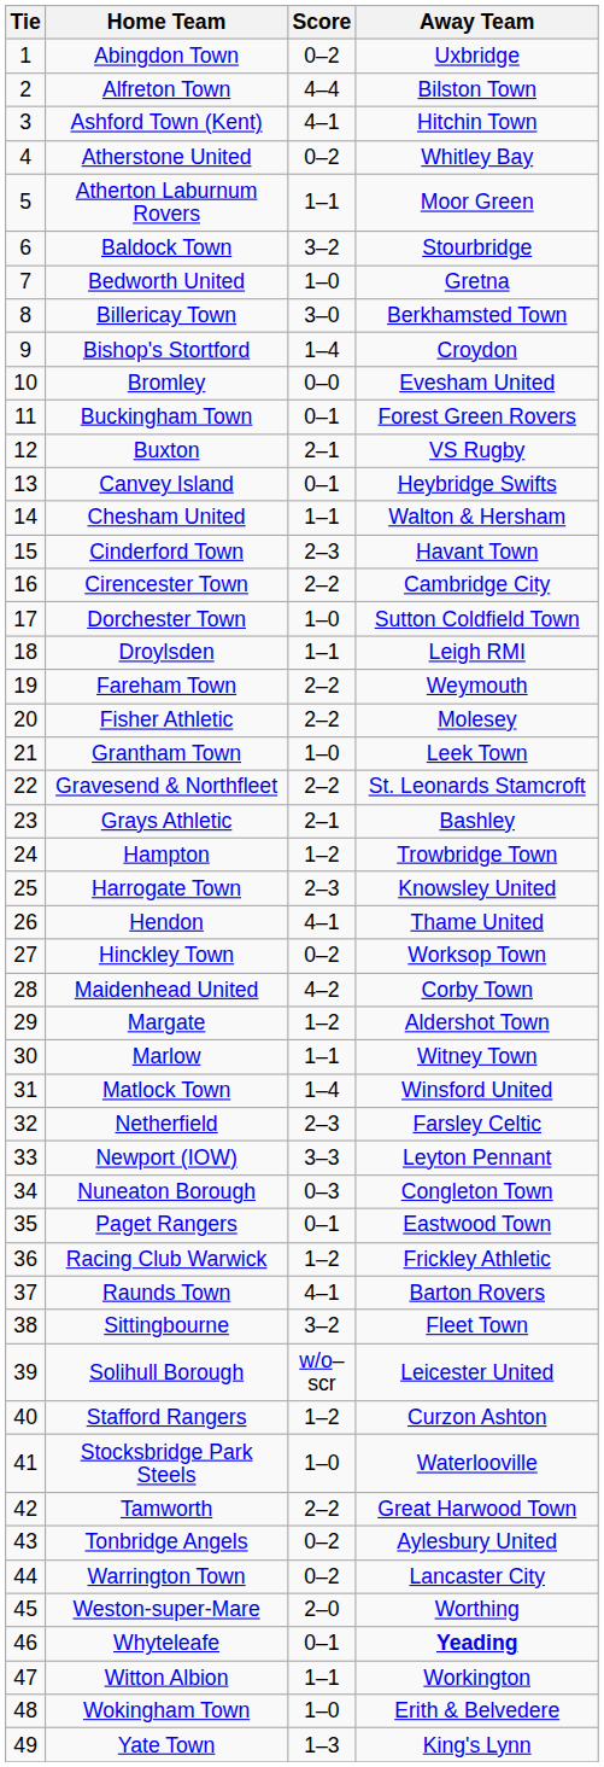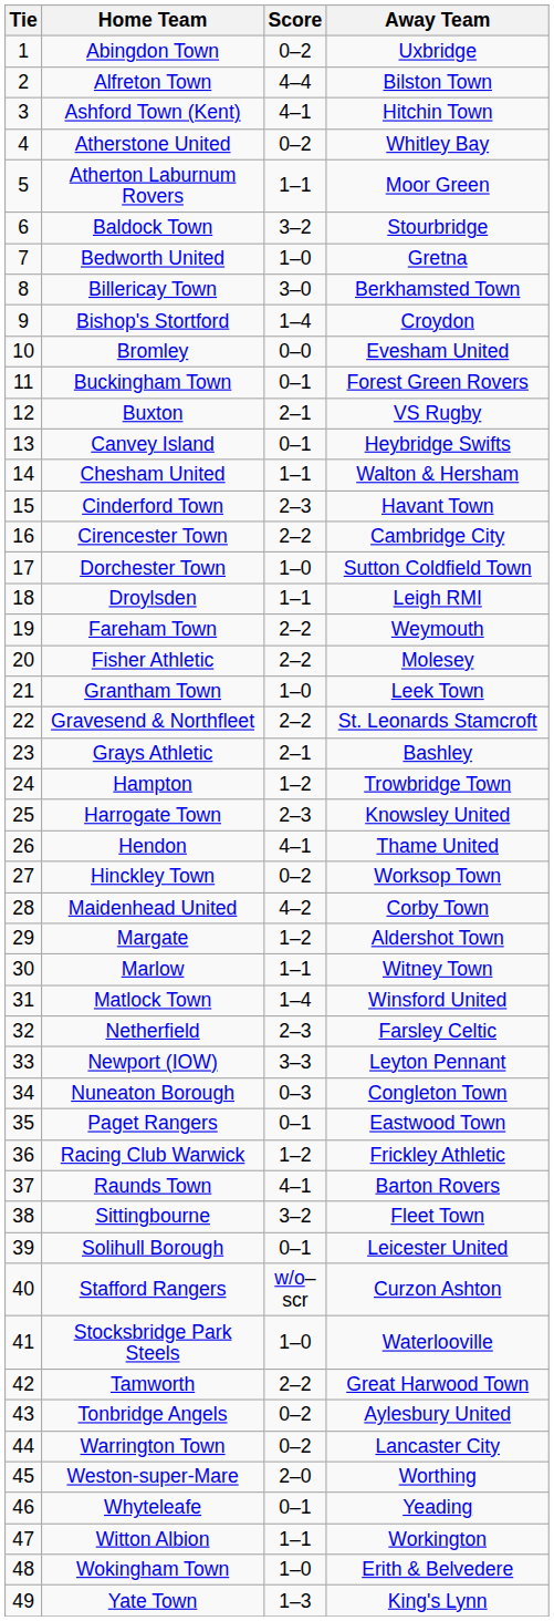Solihull Borough | Score: w/o–scr -> 0–1
Stafford Rangers | Score: 1–2 -> w/o–scr
Whyteleafe | Away Team: bold -> normal
